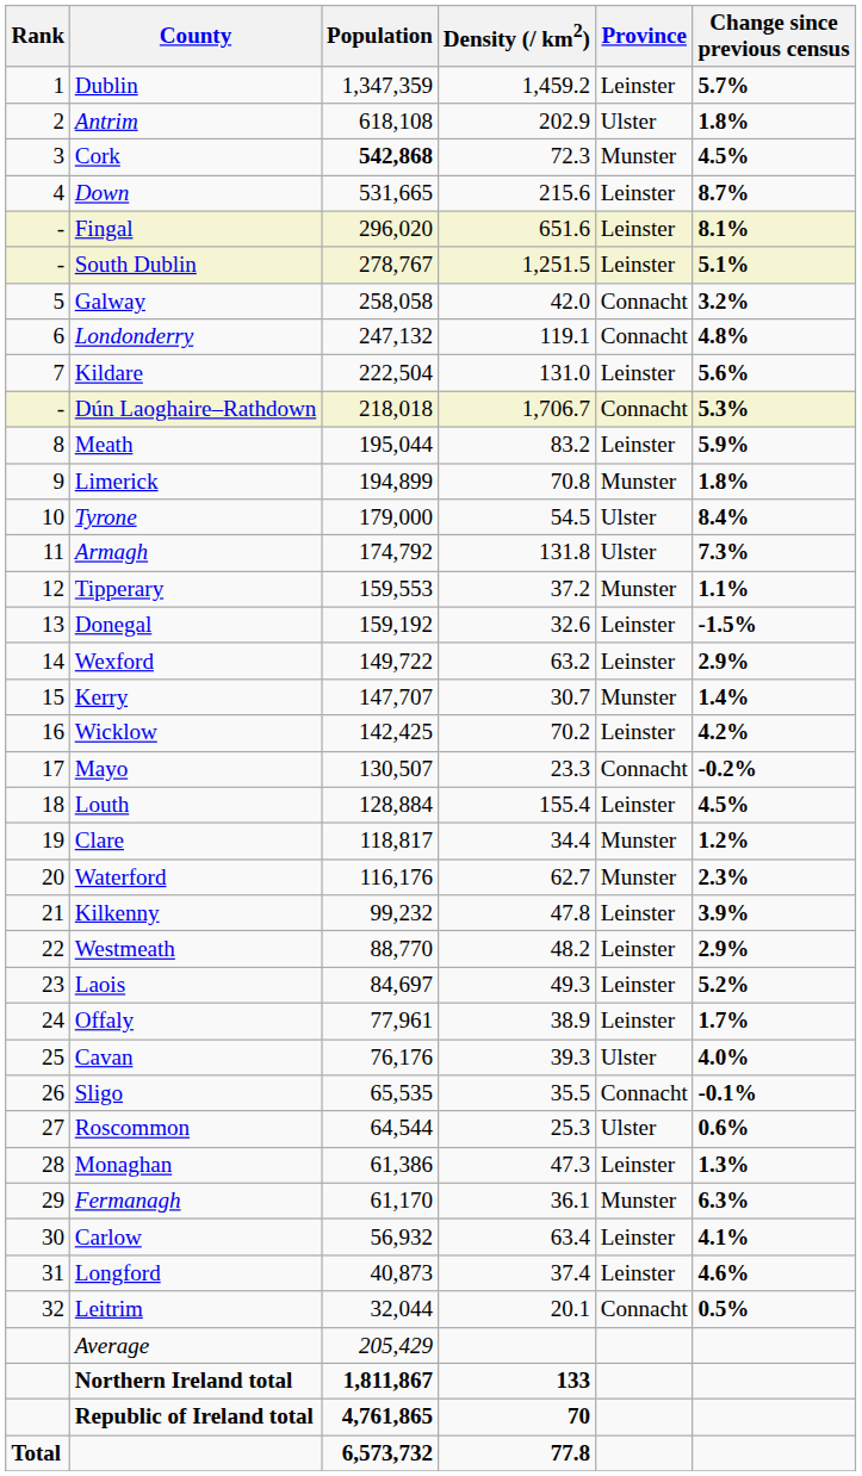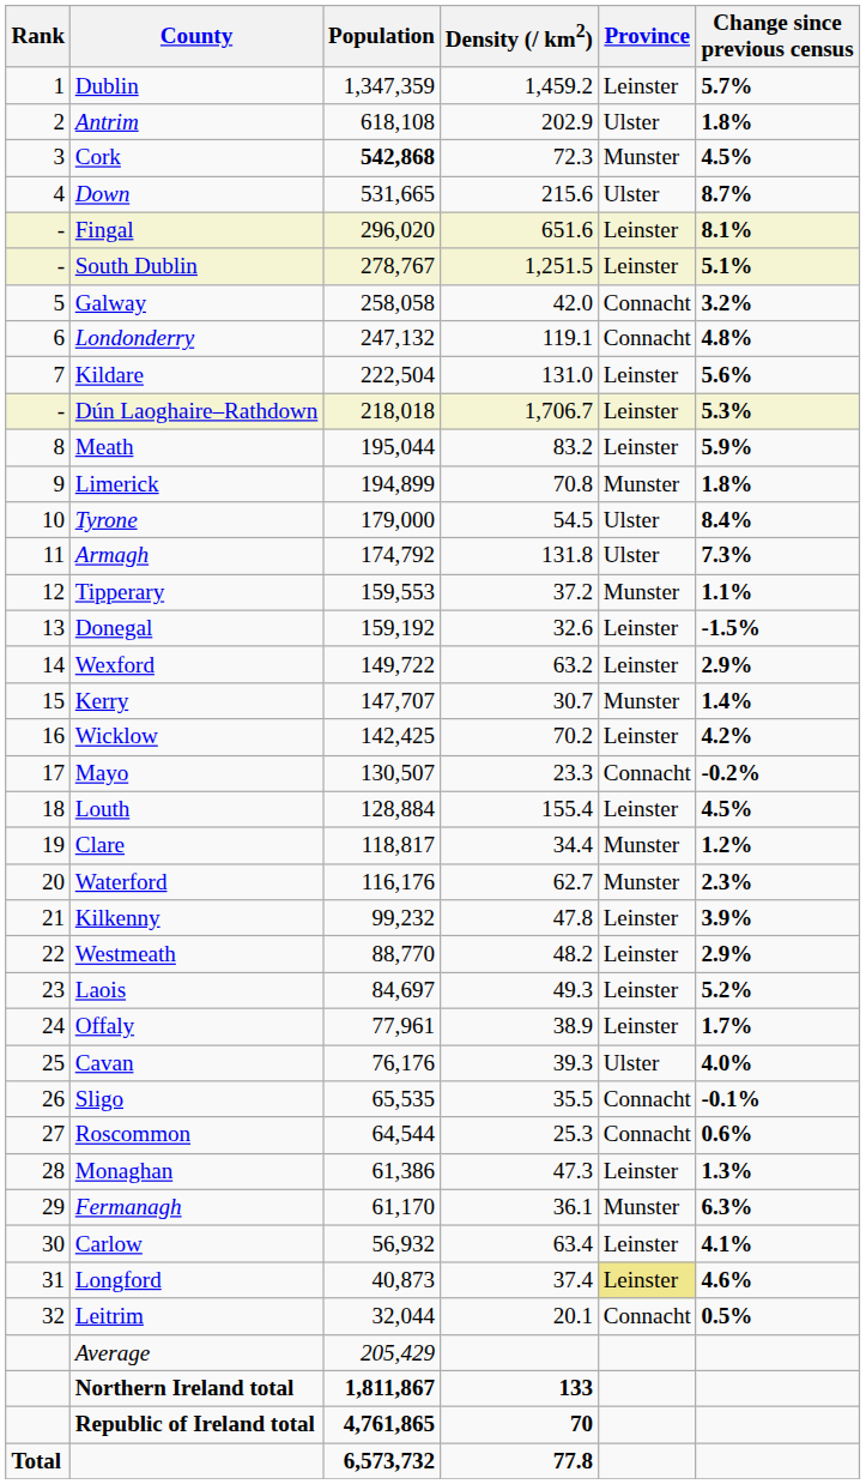Down | Province: Leinster -> Ulster
Dún Laoghaire–Rathdown | Province: Connacht -> Leinster
Roscommon | Province: Ulster -> Connacht
Longford | Province: no background -> khaki background
